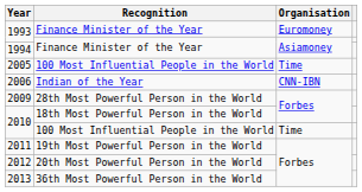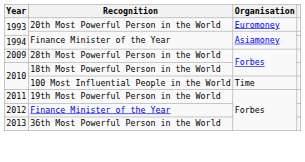1993 / Euromoney | Recognition: Finance Minister of the Year -> 20th Most Powerful Person in the World
- row: 2005 | 100 Most Influential People in the World | Time
- row: 2006 | Indian of the Year | CNN-IBN
2012 | Recognition: 20th Most Powerful Person in the World -> Finance Minister of the Year
